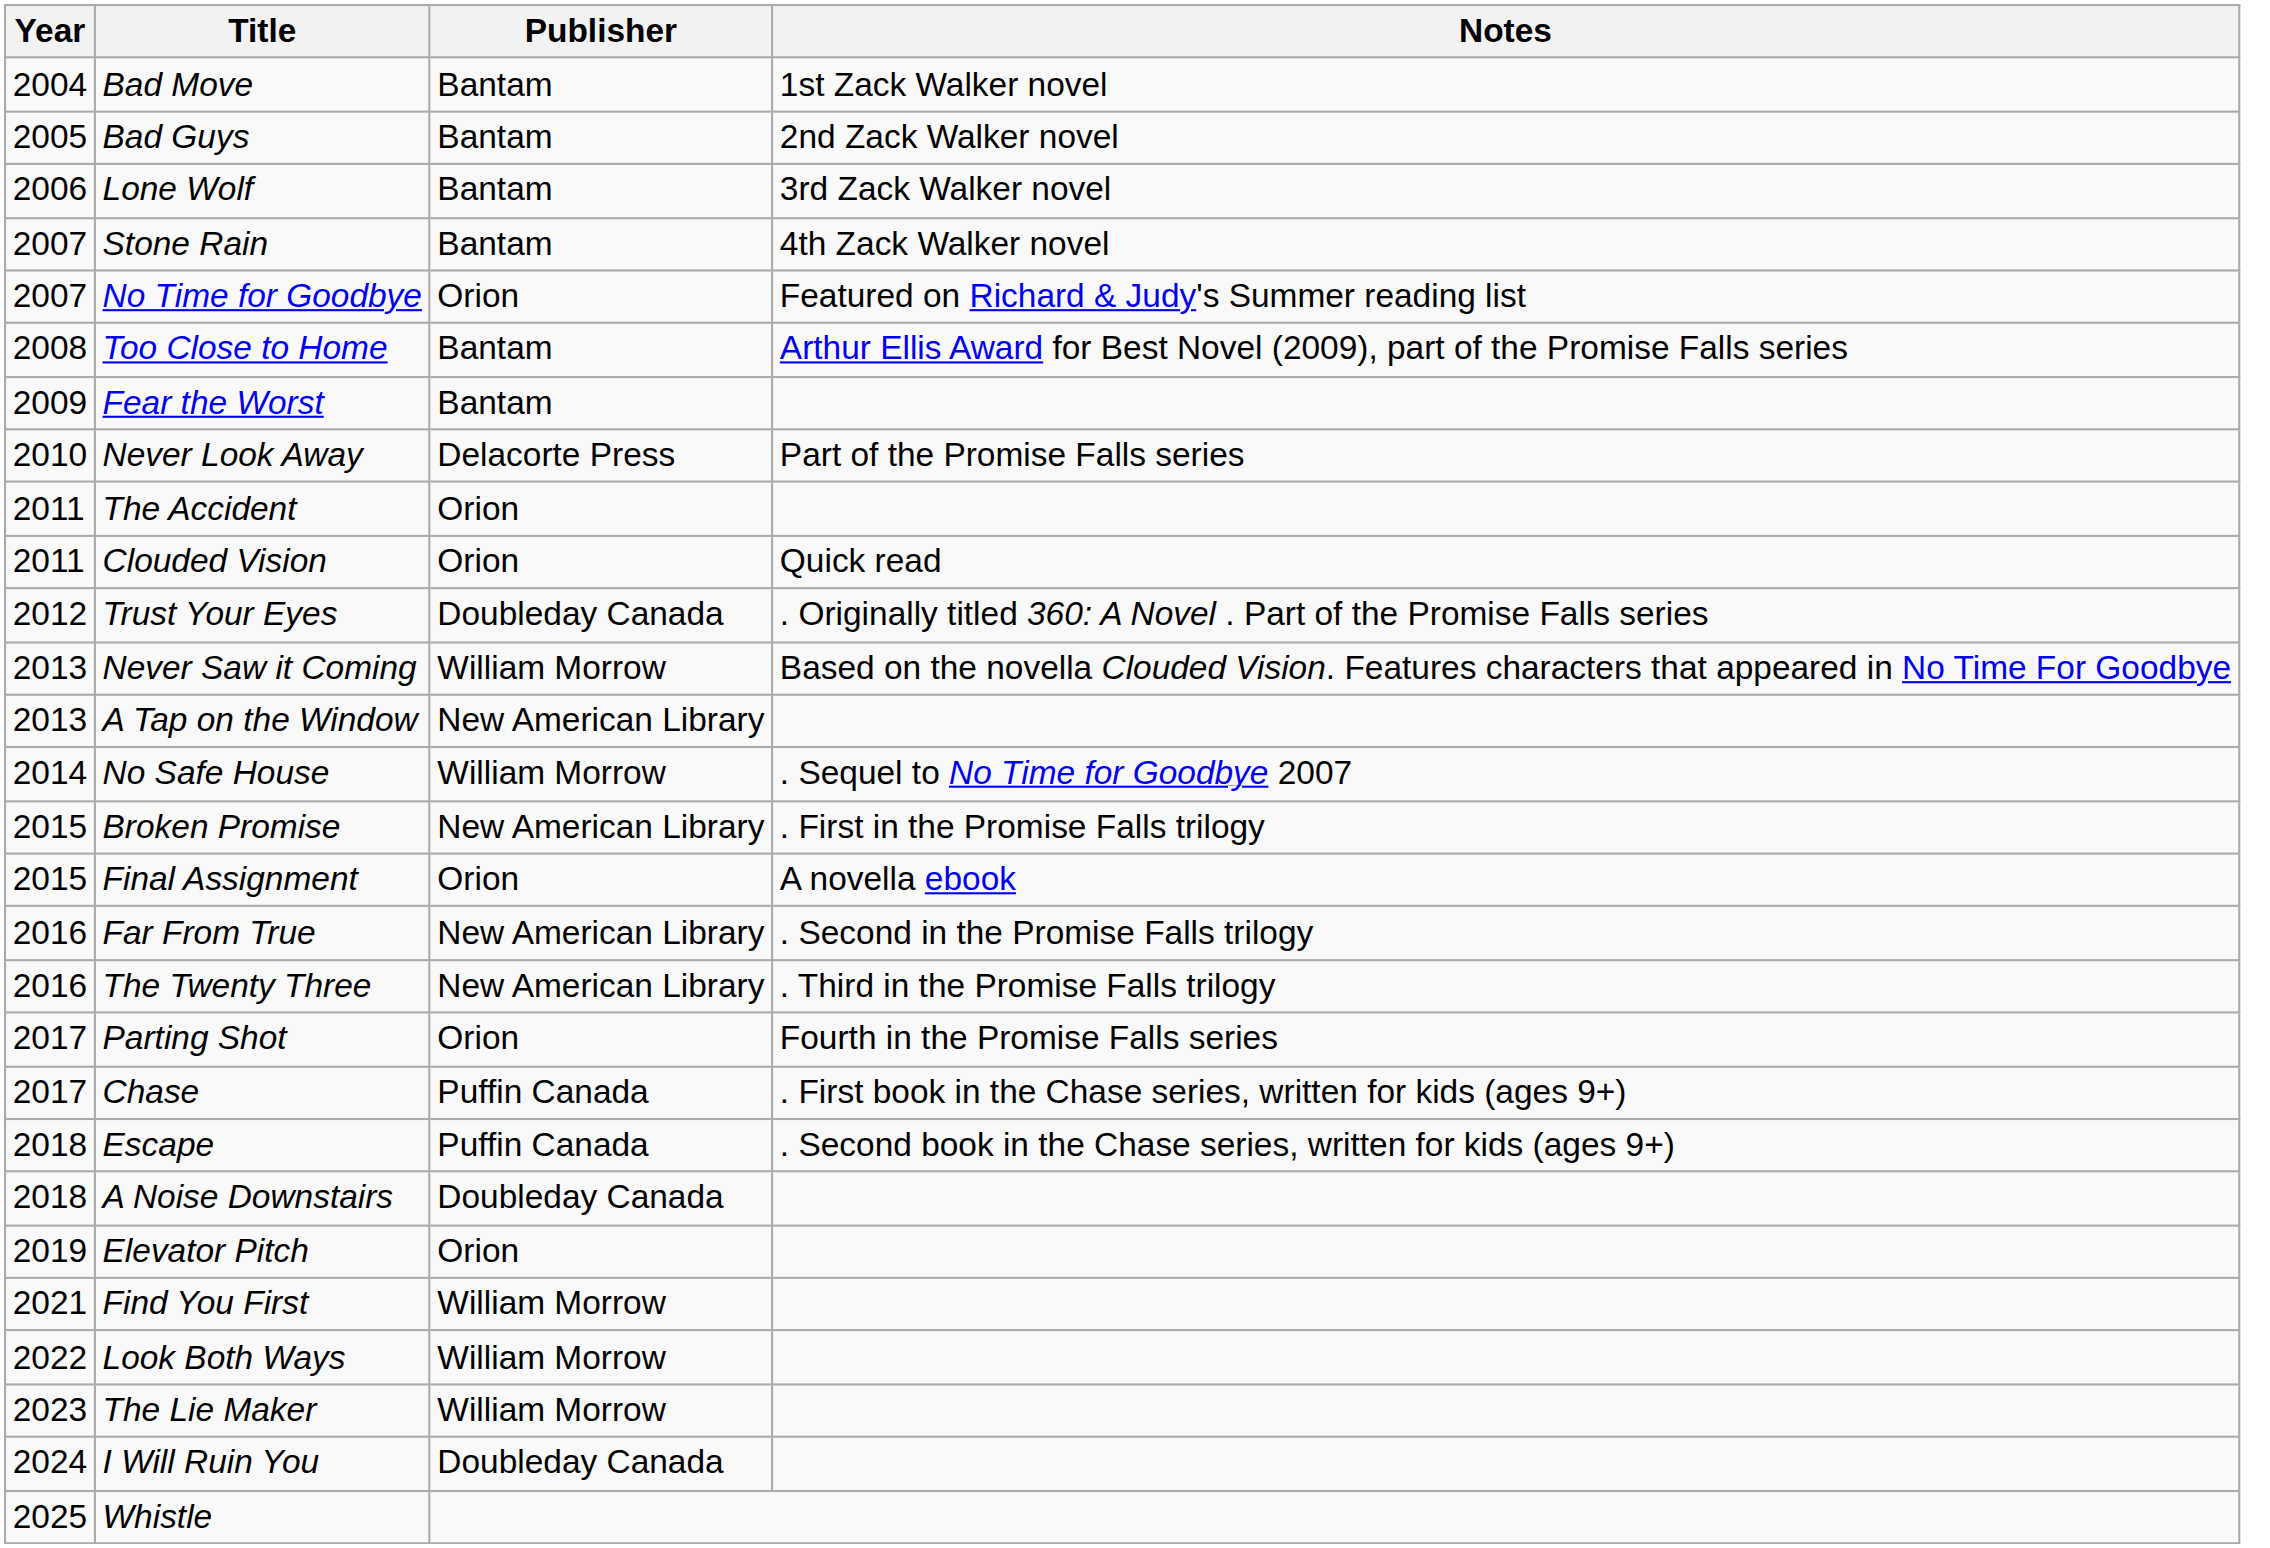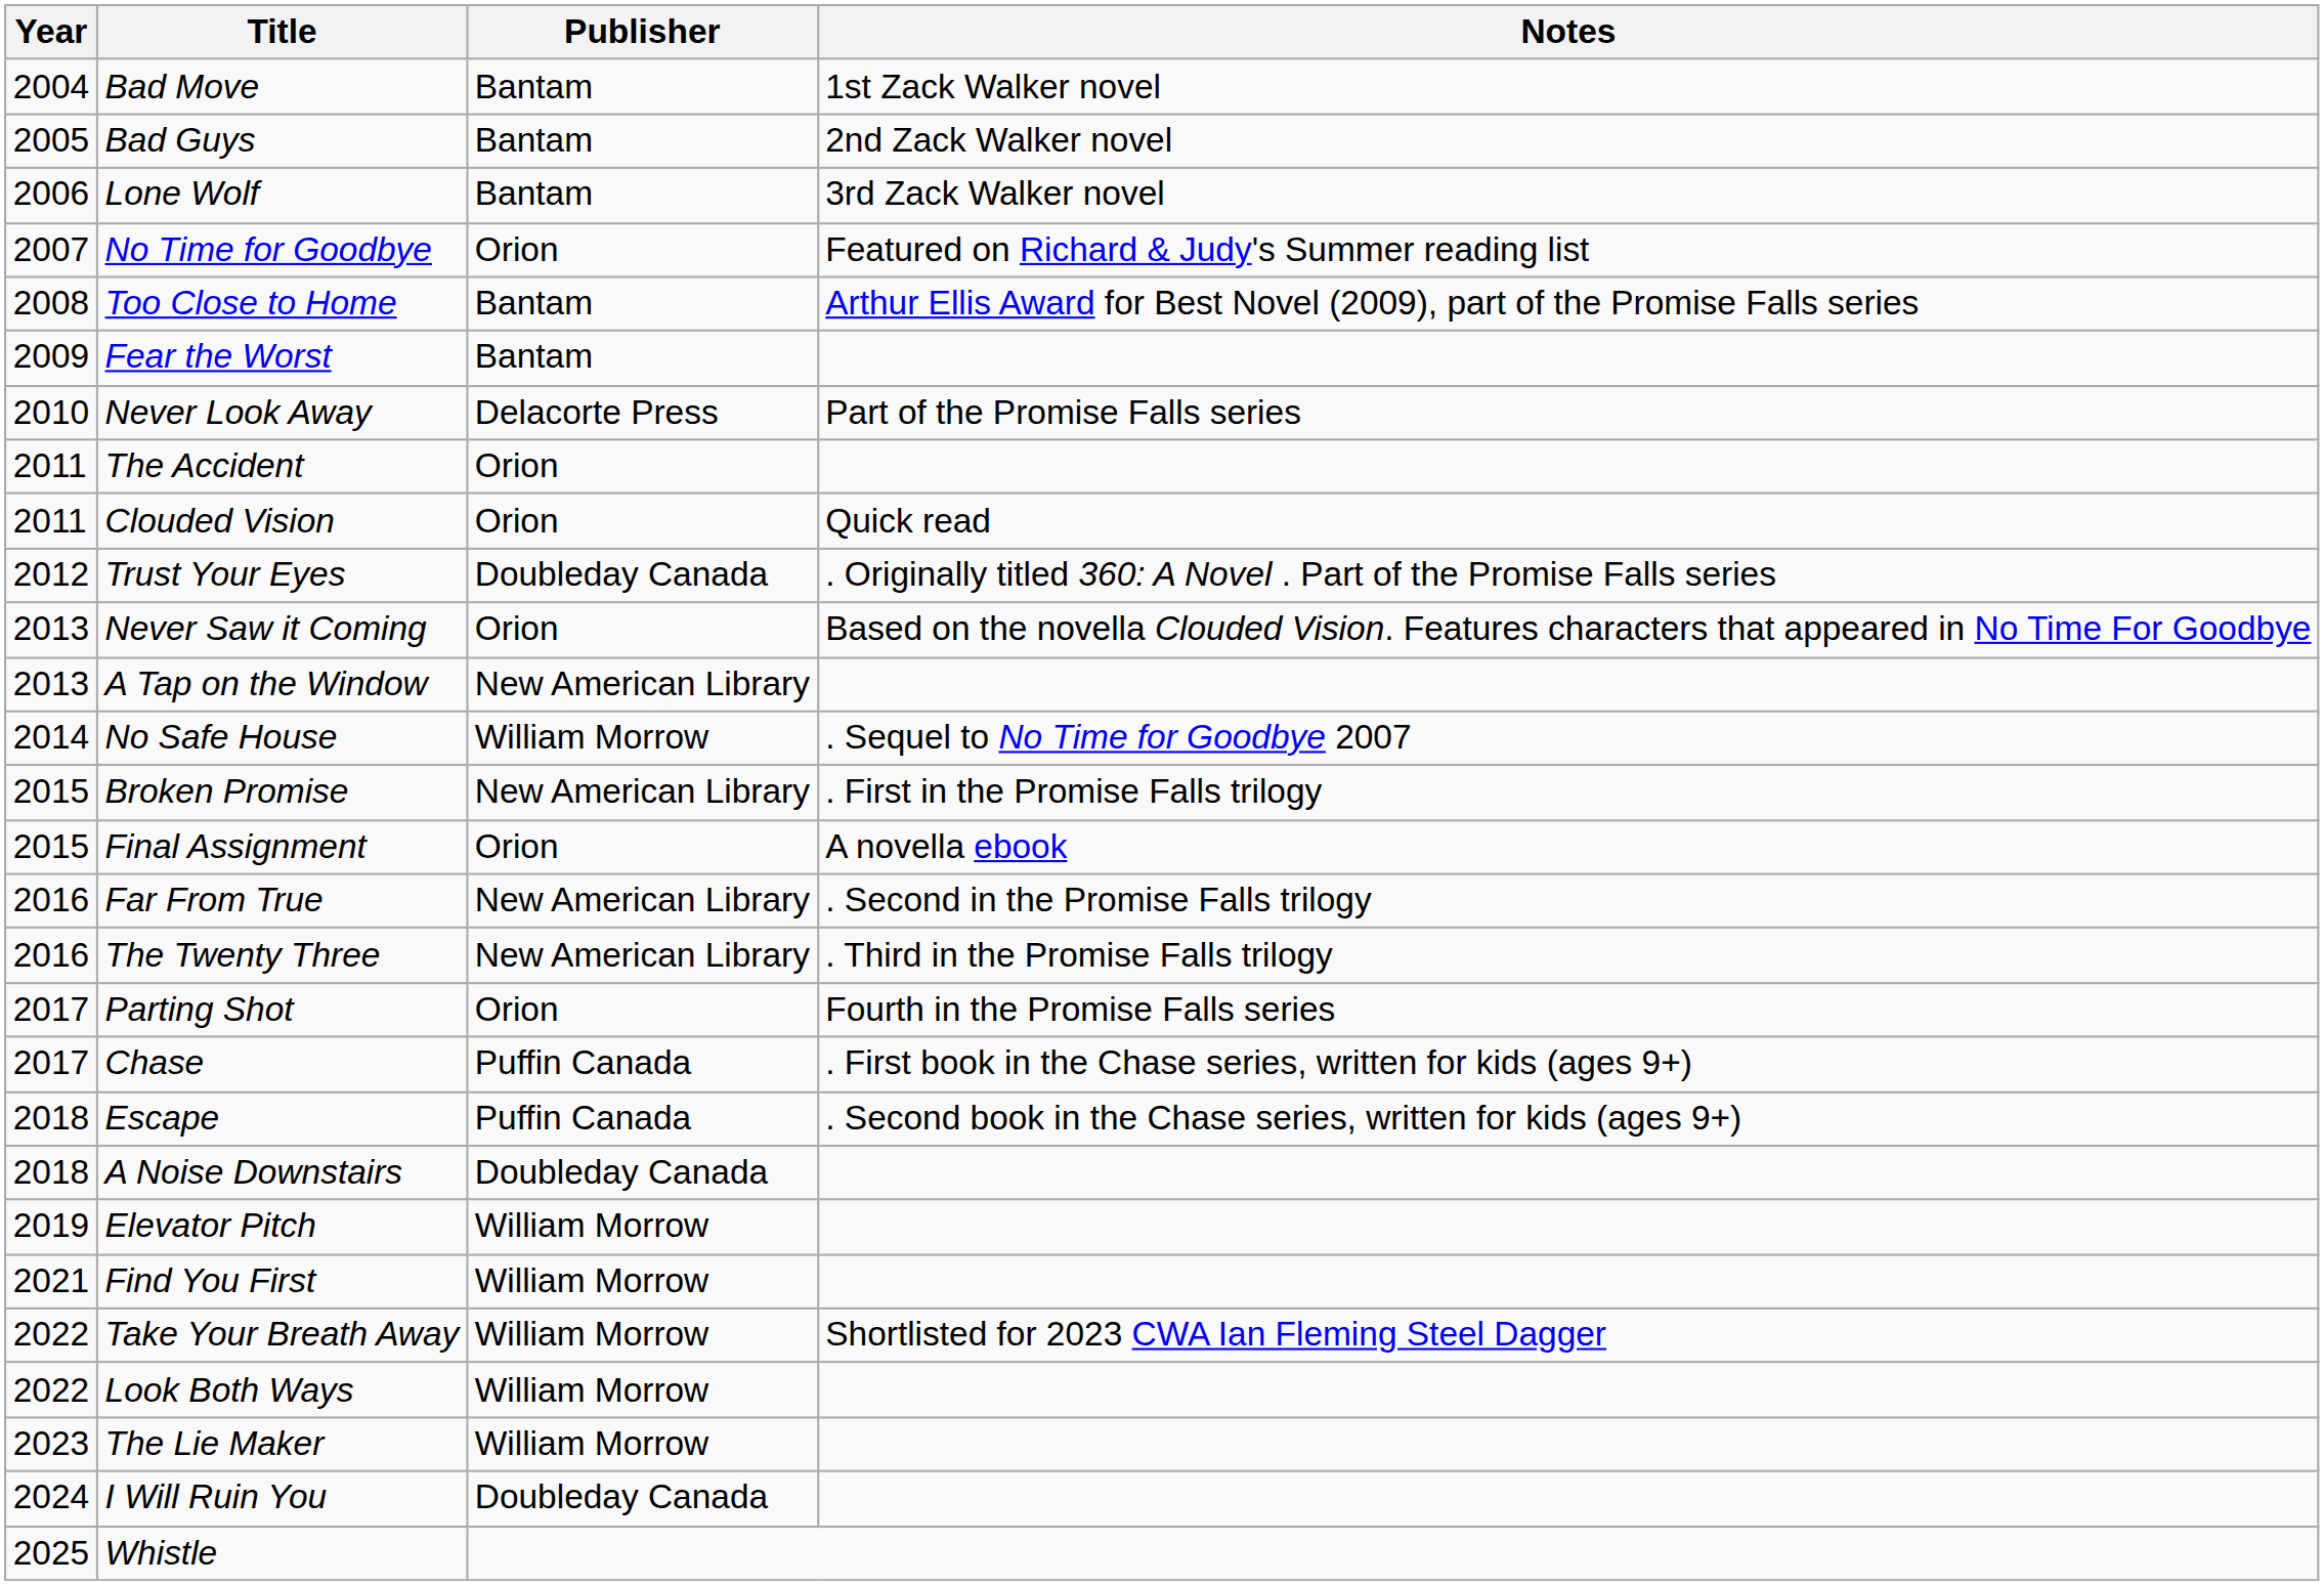- row: 2007 | Stone Rain | Bantam | 4th Zack Walker novel
Never Saw it Coming | Publisher: William Morrow -> Orion
Elevator Pitch | Publisher: Orion -> William Morrow
+ row: 2022 | Take Your Breath Away | William Morrow | Shortlisted for 2023 CWA Ian Fleming Steel Dagger
